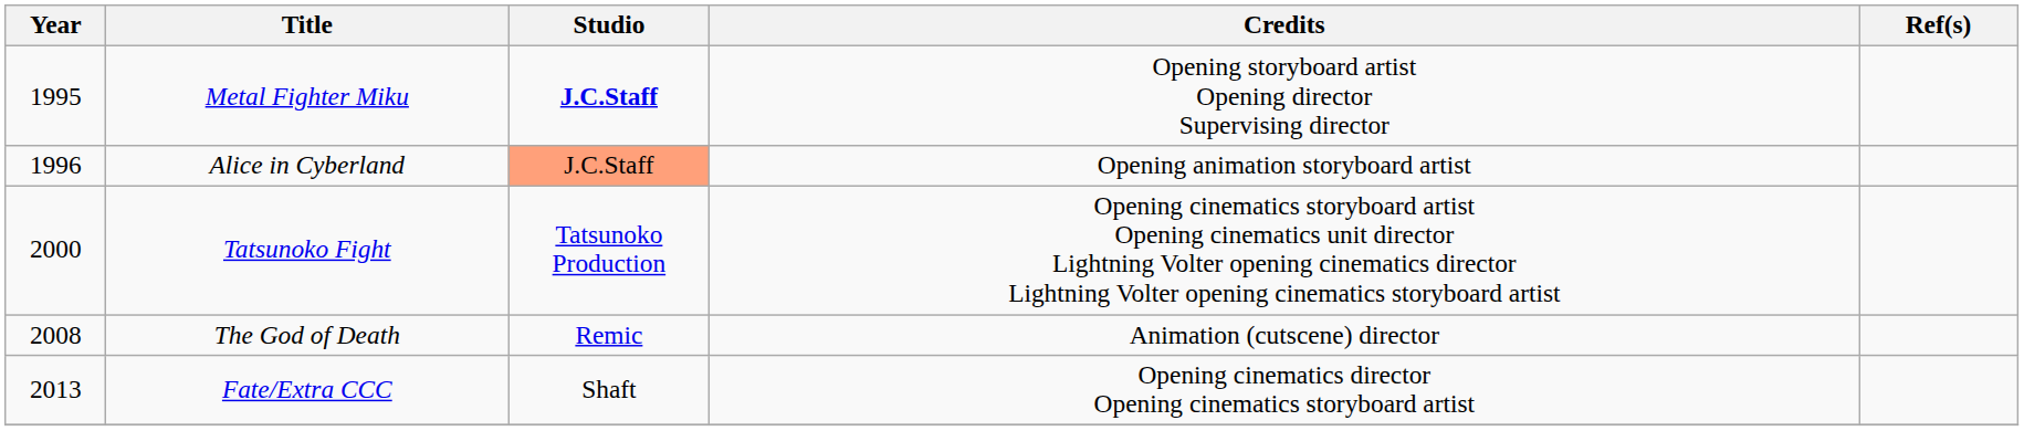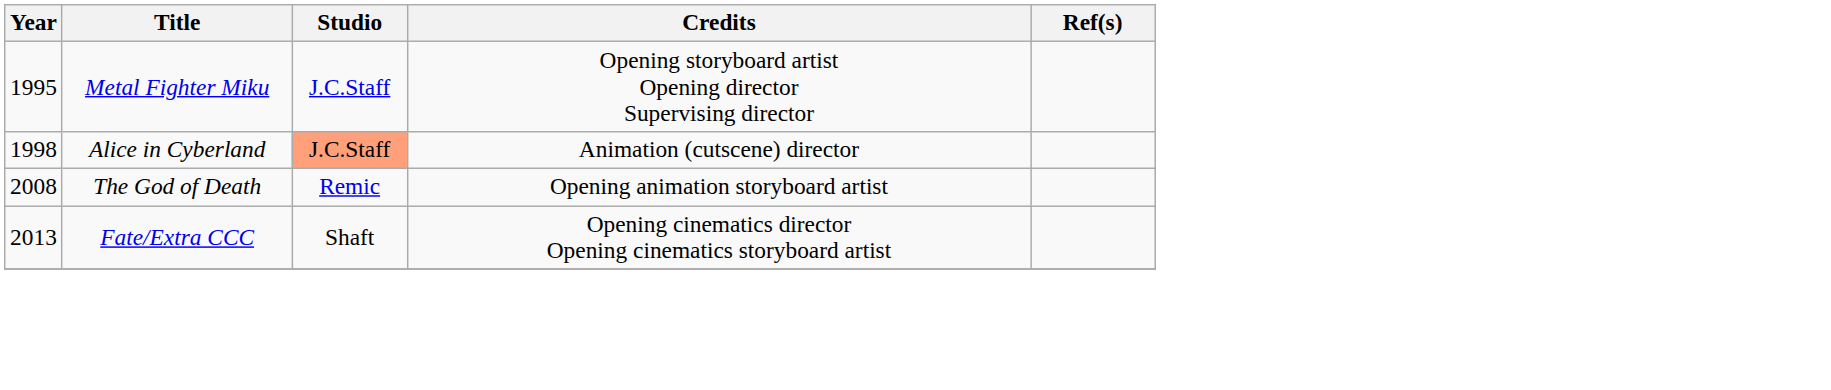Metal Fighter Miku | Studio: bold -> normal
Alice in Cyberland | Year: 1996 -> 1998
Alice in Cyberland | Credits: Opening animation storyboard artist -> Animation (cutscene) director
- row: 2000 | Tatsunoko Fight | Tatsunoko Production | Opening cinematics storyboard artist Opening cinematics unit director Lightning Volter opening cinematics director Lightning Volter opening cinematics storyboard artist
The God of Death | Credits: Animation (cutscene) director -> Opening animation storyboard artist
